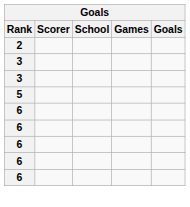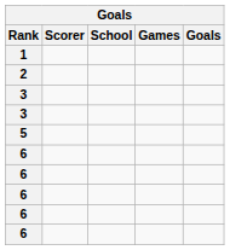+ row: 1
